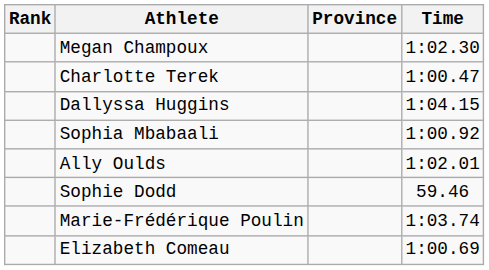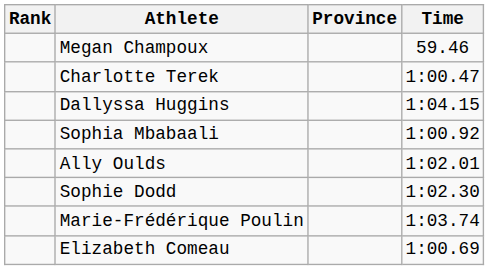Megan Champoux | Time: 1:02.30 -> 59.46
Sophie Dodd | Time: 59.46 -> 1:02.30
